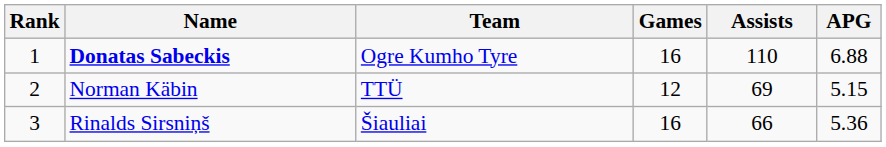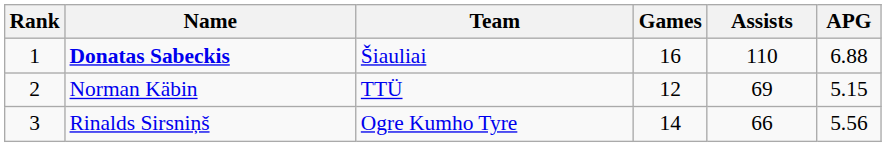Donatas Sabeckis | Team: Ogre Kumho Tyre -> Šiauliai
Rinalds Sirsniņš | Team: Šiauliai -> Ogre Kumho Tyre
Rinalds Sirsniņš | Games: 16 -> 14
Rinalds Sirsniņš | APG: 5.36 -> 5.56
